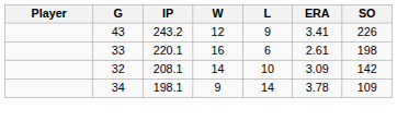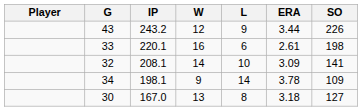43 | ERA: 3.41 -> 3.44
32 | SO: 142 -> 141
+ row: 30 | 167.0 | 13 | 8 | 3.18 | 127
